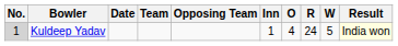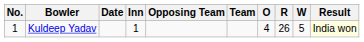columns swapped: Team <-> Inn
Kuldeep Yadav | No.: lightgrey background -> no background
Kuldeep Yadav | R: 24 -> 26
